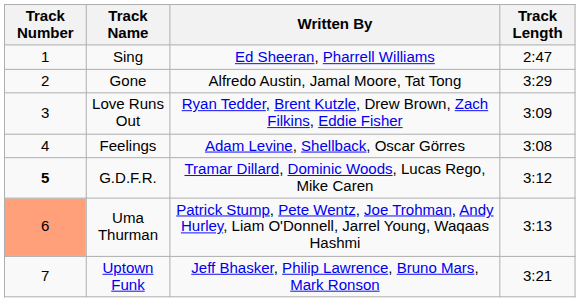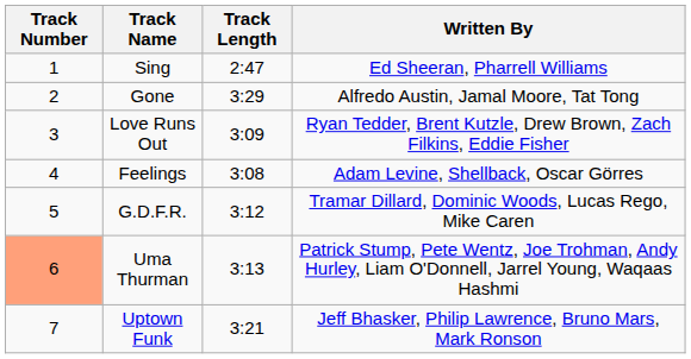columns swapped: Track Length <-> Written By
G.D.F.R. | Track Number: bold -> normal
